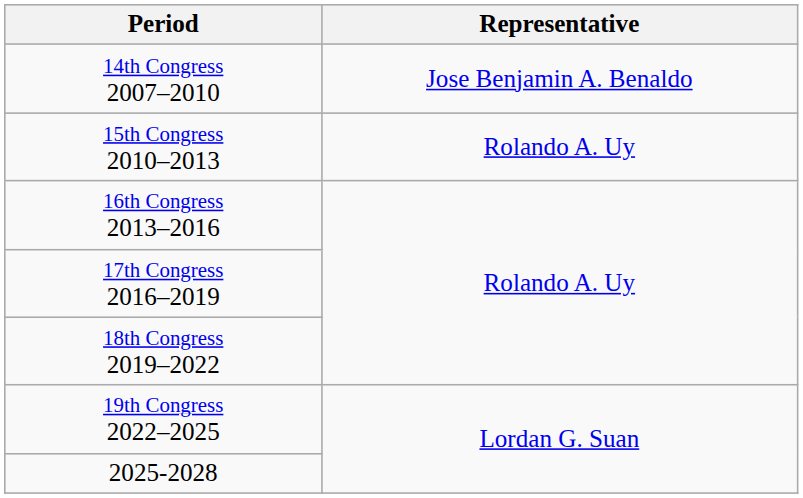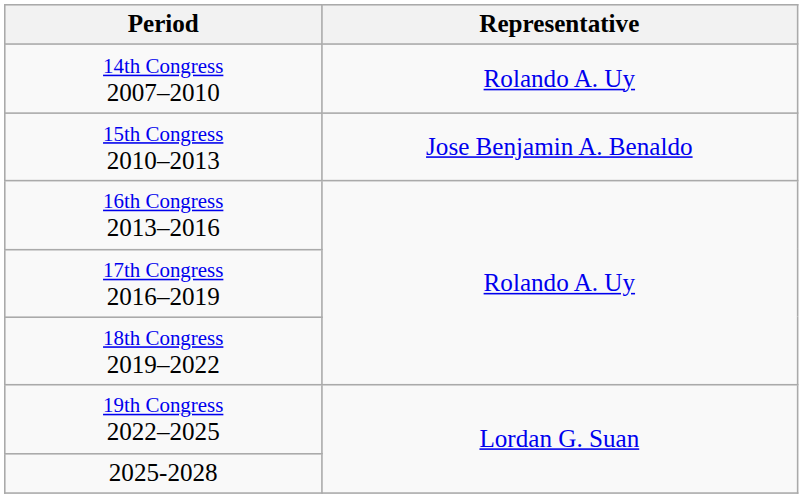14th Congress 2007–2010 | Representative: Jose Benjamin A. Benaldo -> Rolando A. Uy
15th Congress 2010–2013 | Representative: Rolando A. Uy -> Jose Benjamin A. Benaldo
